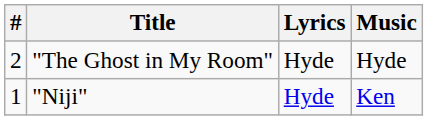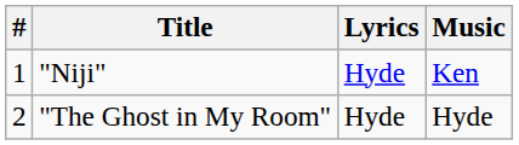rows swapped: "Niji" <-> "The Ghost in My Room"
